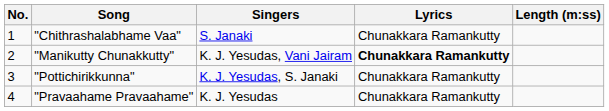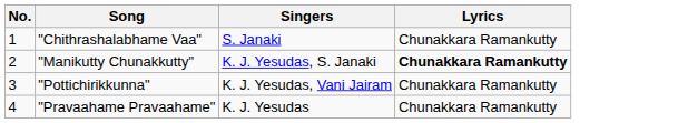- column: Length (m:ss)
"Manikutty Chunakkutty" | Singers: K. J. Yesudas, Vani Jairam -> K. J. Yesudas, S. Janaki
"Pottichirikkunna" | Singers: K. J. Yesudas, S. Janaki -> K. J. Yesudas, Vani Jairam
